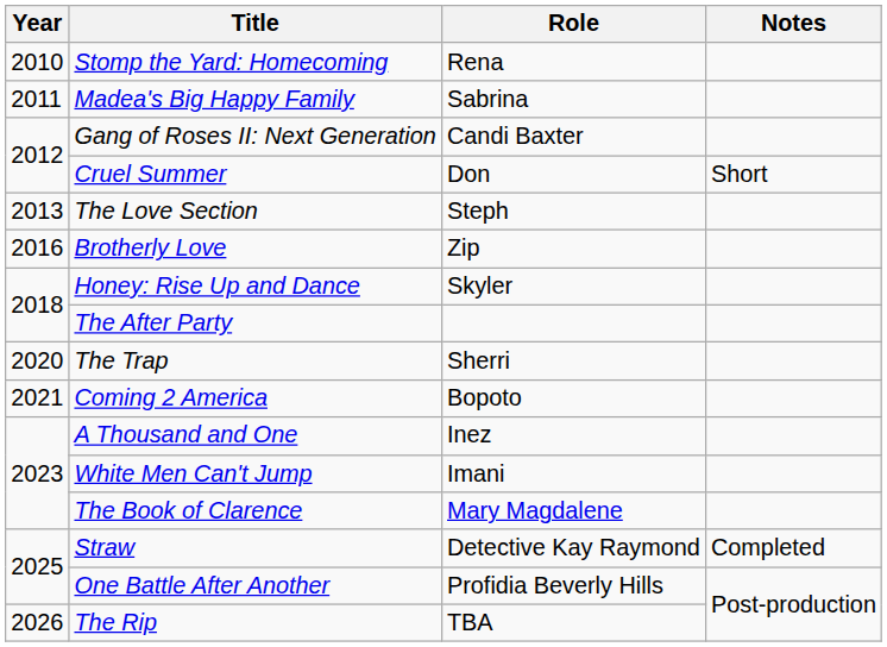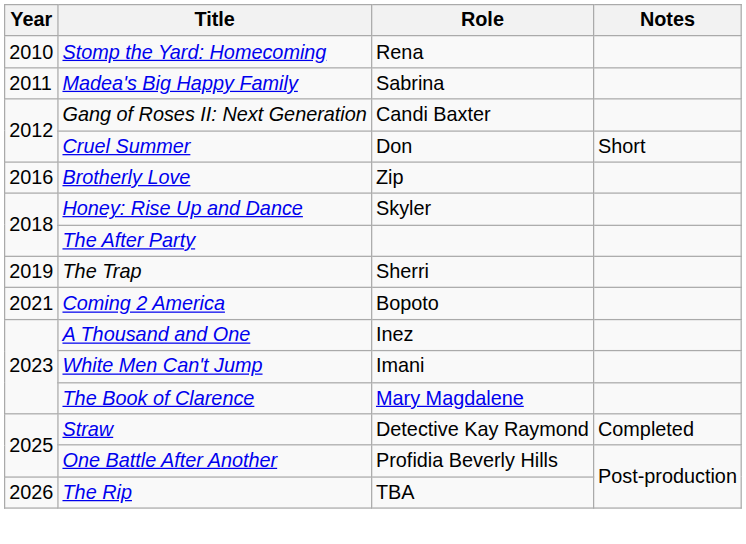- row: 2013 | The Love Section | Steph
The Trap | Year: 2020 -> 2019
